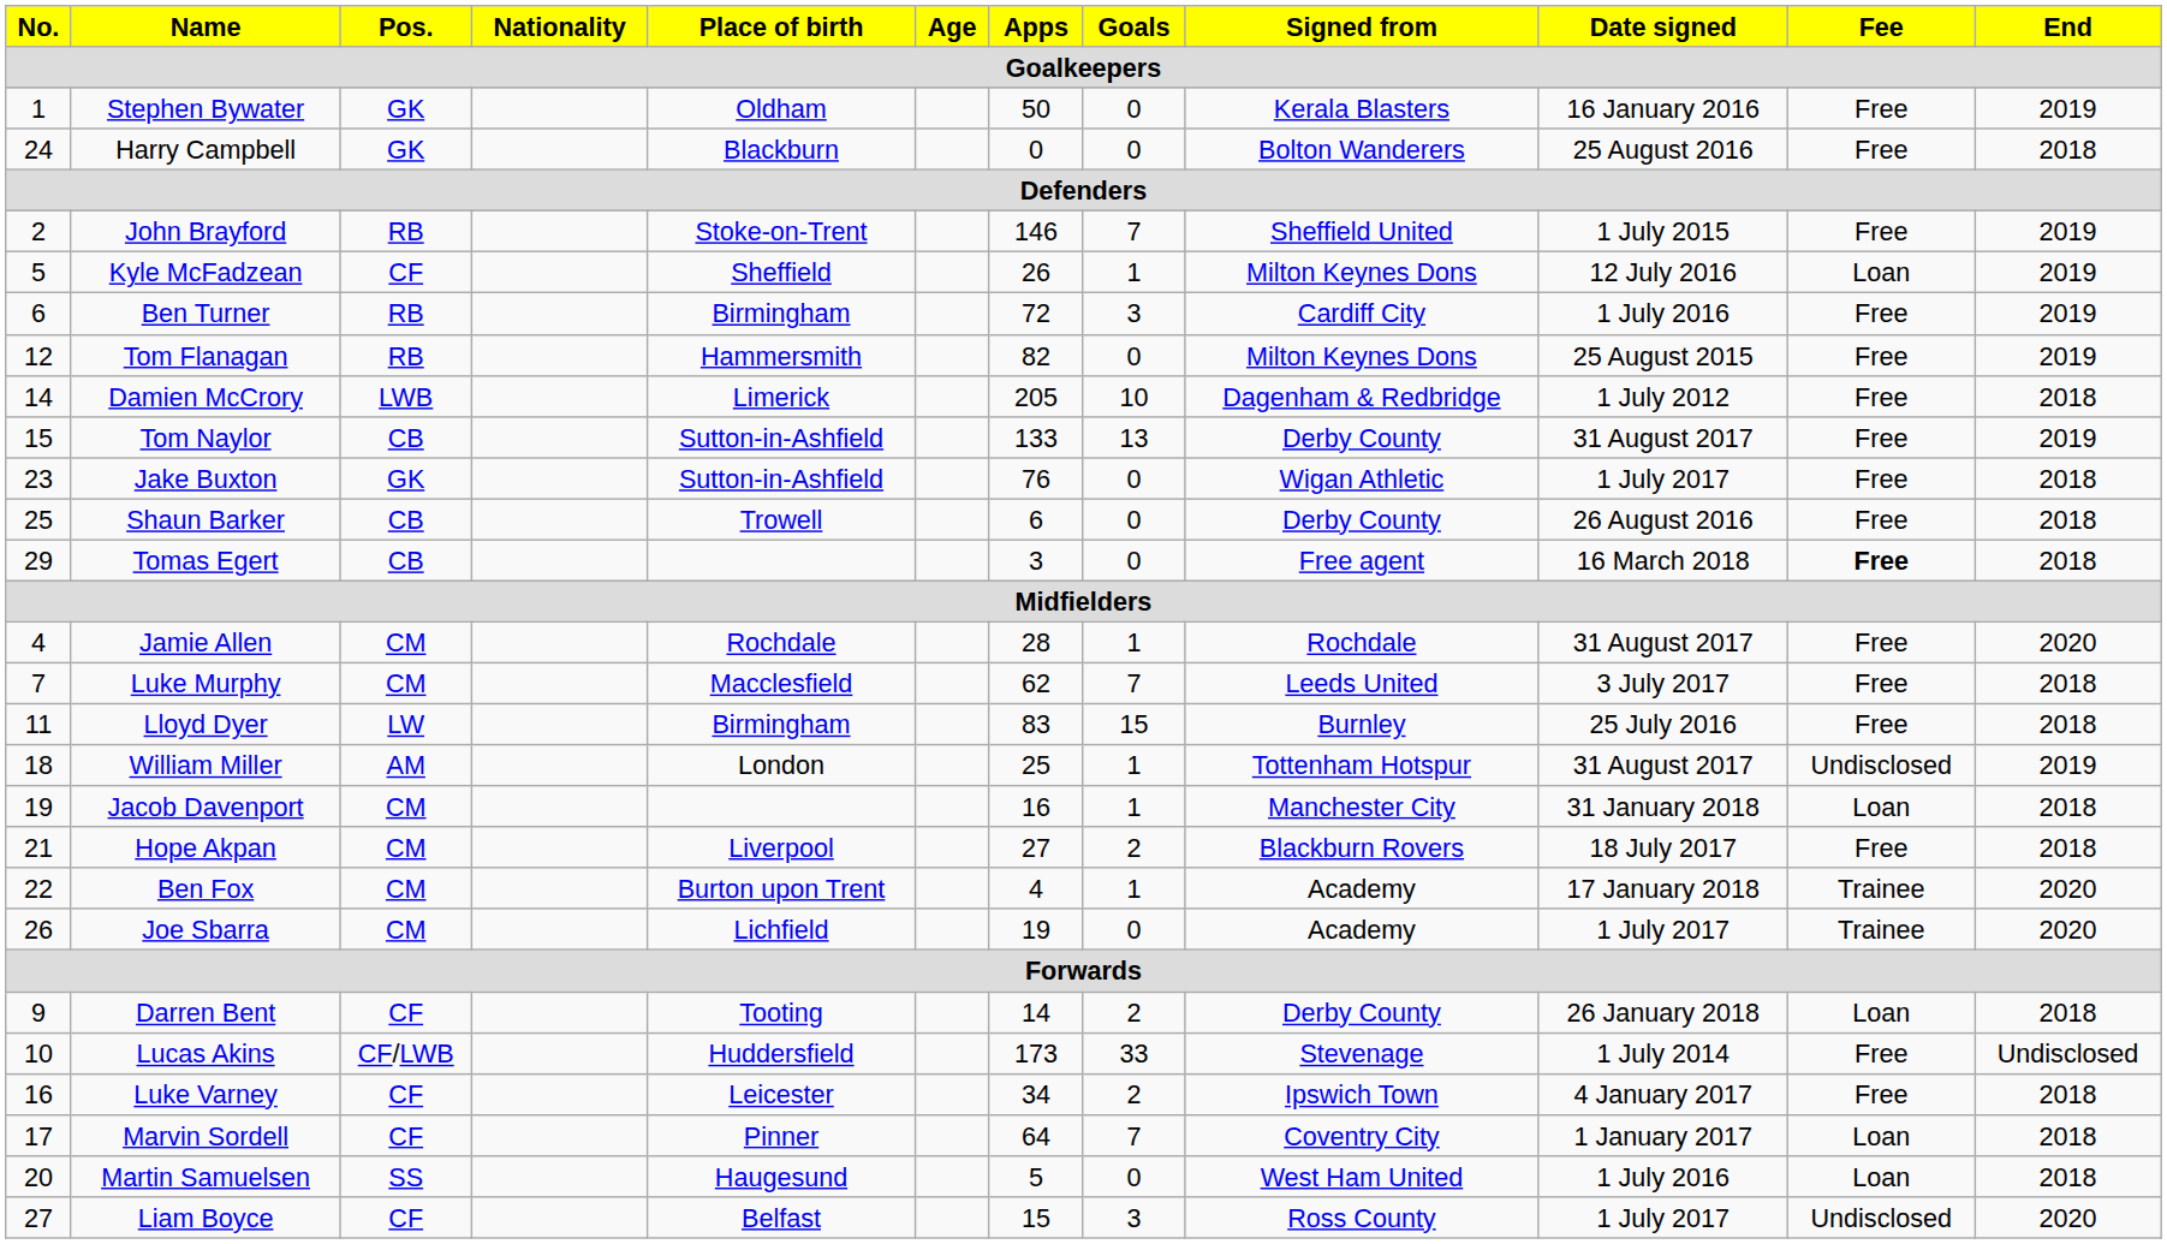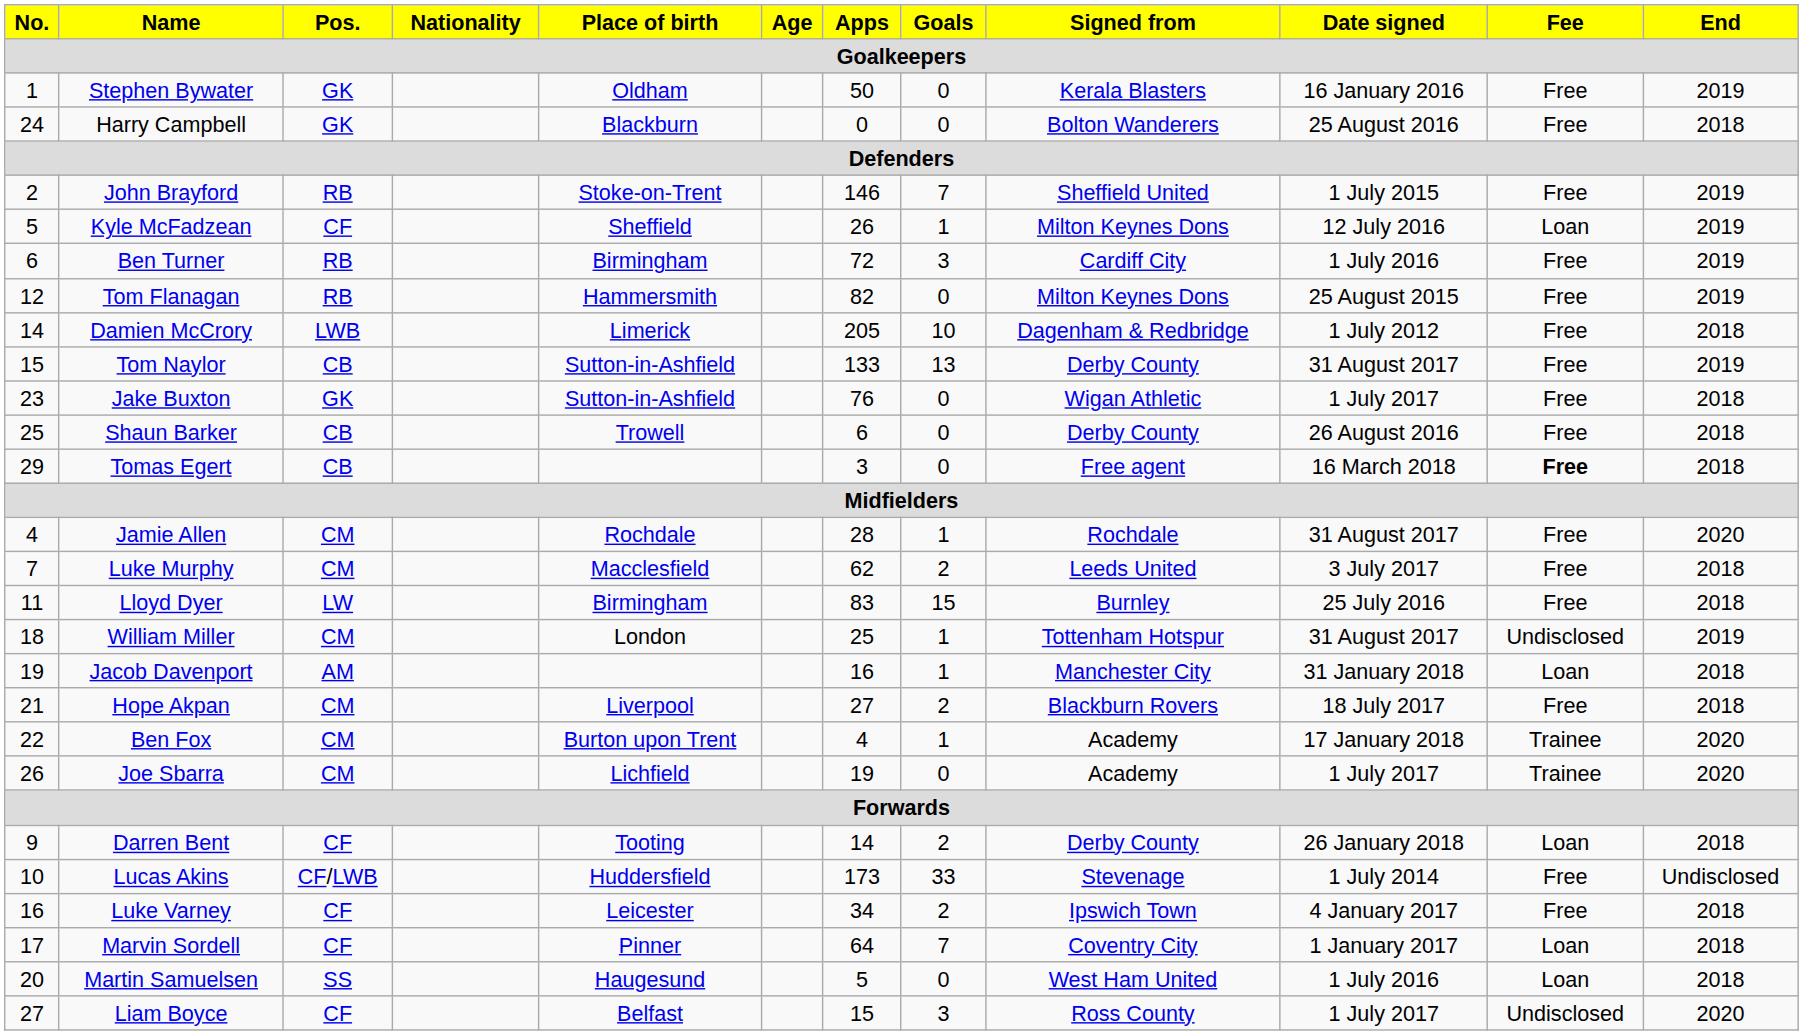Luke Murphy | Goals: 7 -> 2
William Miller | Pos.: AM -> CM
Jacob Davenport | Pos.: CM -> AM
